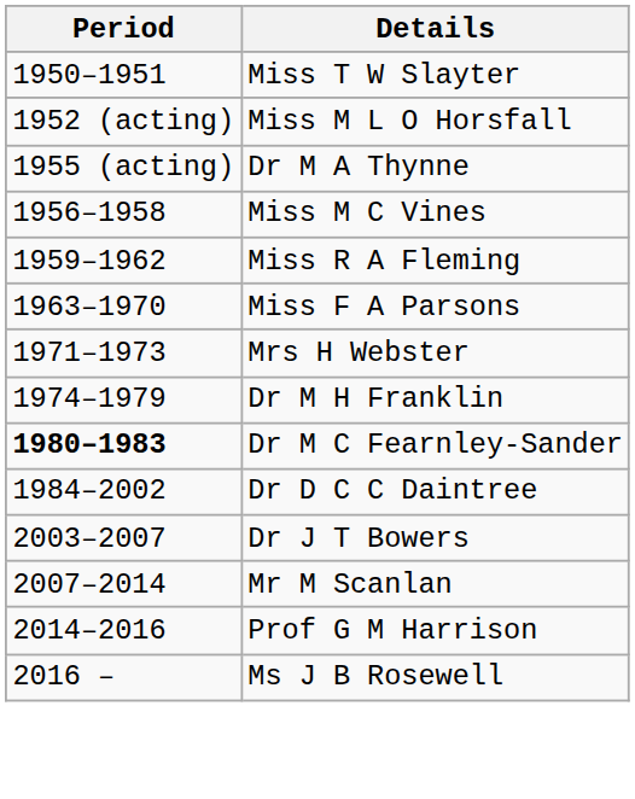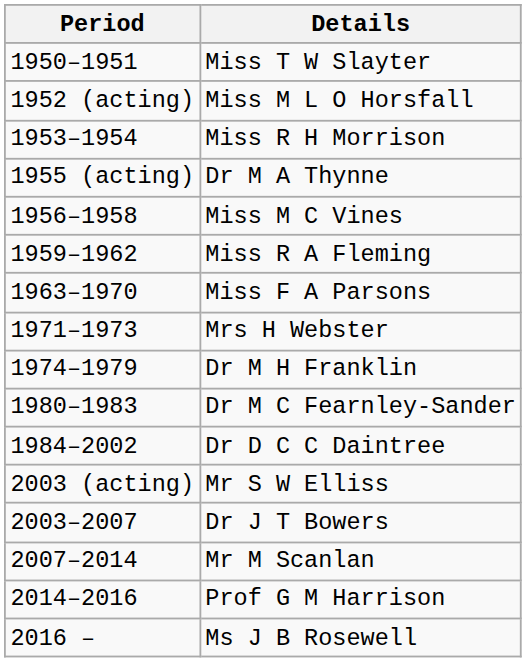+ row: 1953–1954 | Miss R H Morrison
Dr M C Fearnley-Sander | Period: bold -> normal
+ row: 2003 (acting) | Mr S W Elliss
